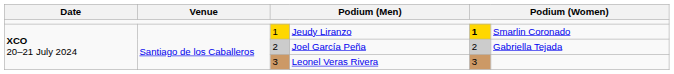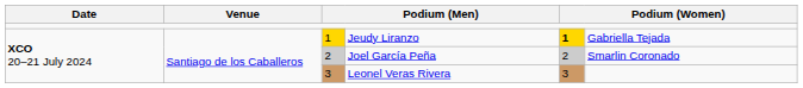Jeudy Liranzo | column 6: Smarlin Coronado -> Gabriella Tejada
Joel García Peña | column 6: Gabriella Tejada -> Smarlin Coronado
